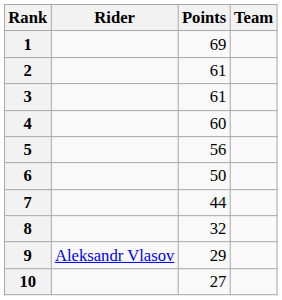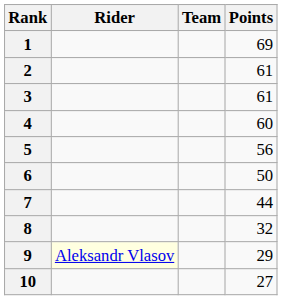columns swapped: Team <-> Points
9 | Rider: no background -> lightyellow background
